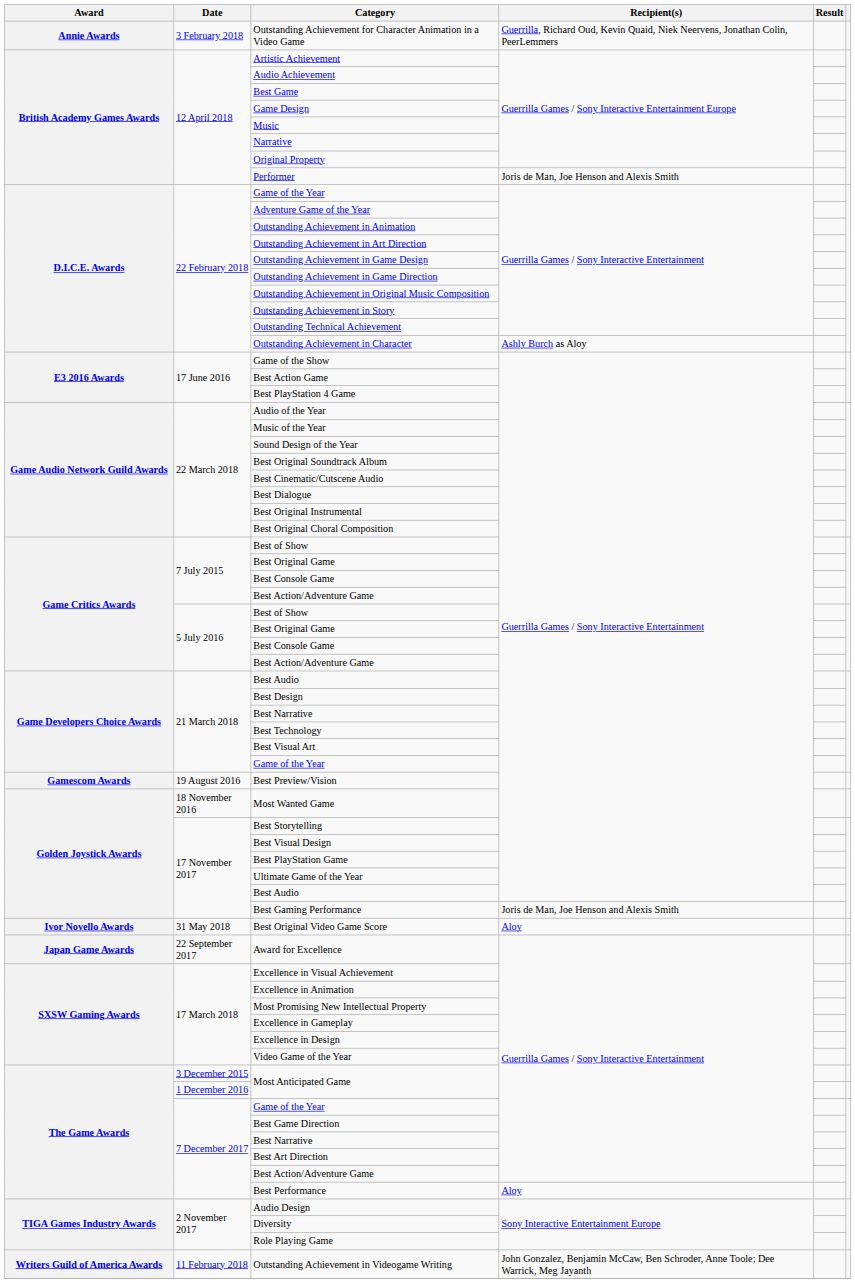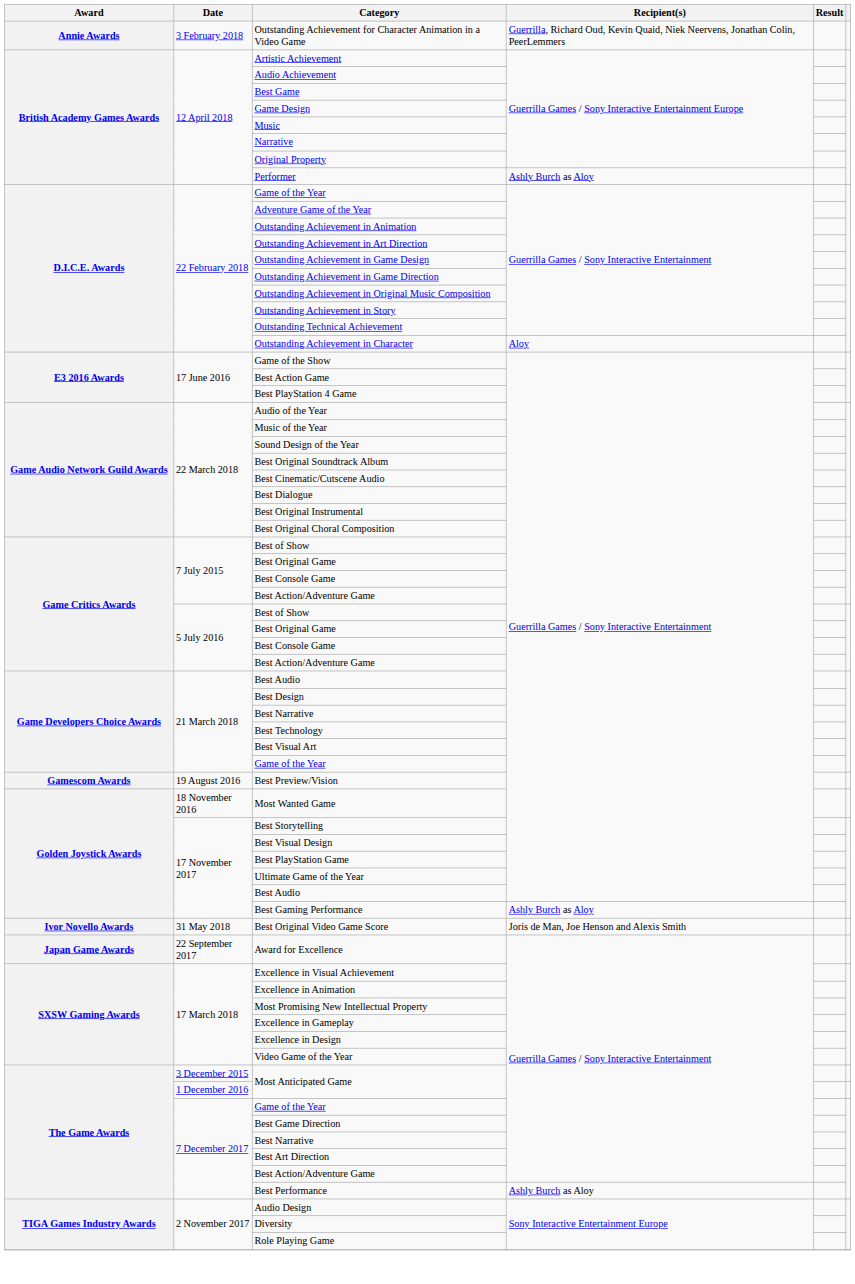Performer | Recipient(s): Joris de Man, Joe Henson and Alexis Smith -> Ashly Burch as Aloy
Outstanding Achievement in Character | Recipient(s): Ashly Burch as Aloy -> Aloy
Best Gaming Performance | Recipient(s): Joris de Man, Joe Henson and Alexis Smith -> Ashly Burch as Aloy
Best Original Video Game Score | Recipient(s): Aloy -> Joris de Man, Joe Henson and Alexis Smith
Best Performance | Recipient(s): Aloy -> Ashly Burch as Aloy
- row: Writers Guild of America Awards | 11 February 2018 | Outstanding Achievement in Videogame Writing | John Gonzalez, Benjamin McCaw, Ben Schroder, Anne Toole; Dee Warrick, Meg Jayanth
